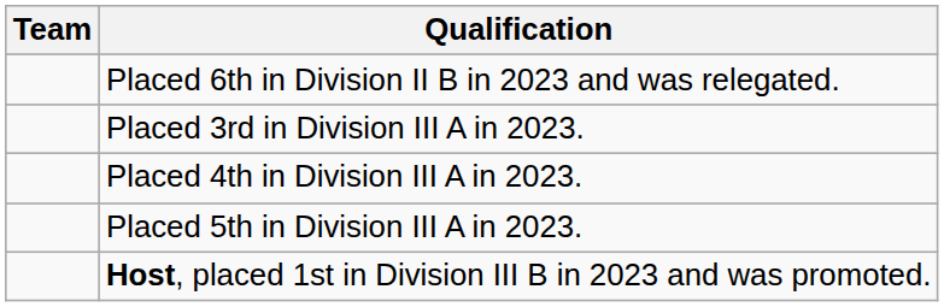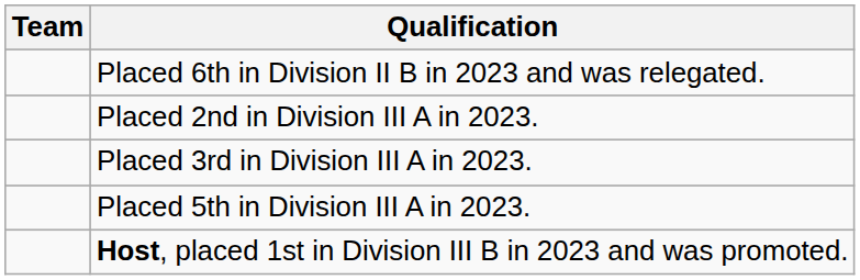+ row: Placed 2nd in Division III A in 2023.
- row: Placed 4th in Division III A in 2023.
